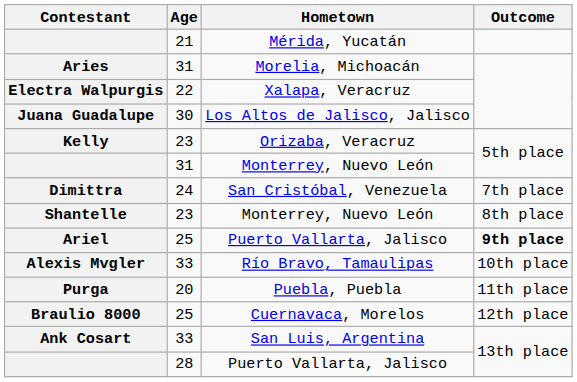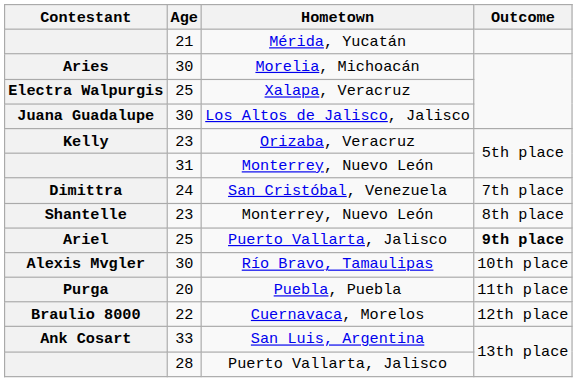Aries | Age: 31 -> 30
Electra Walpurgis | Age: 22 -> 25
Alexis Mvgler | Age: 33 -> 30
Braulio 8000 | Age: 25 -> 22
